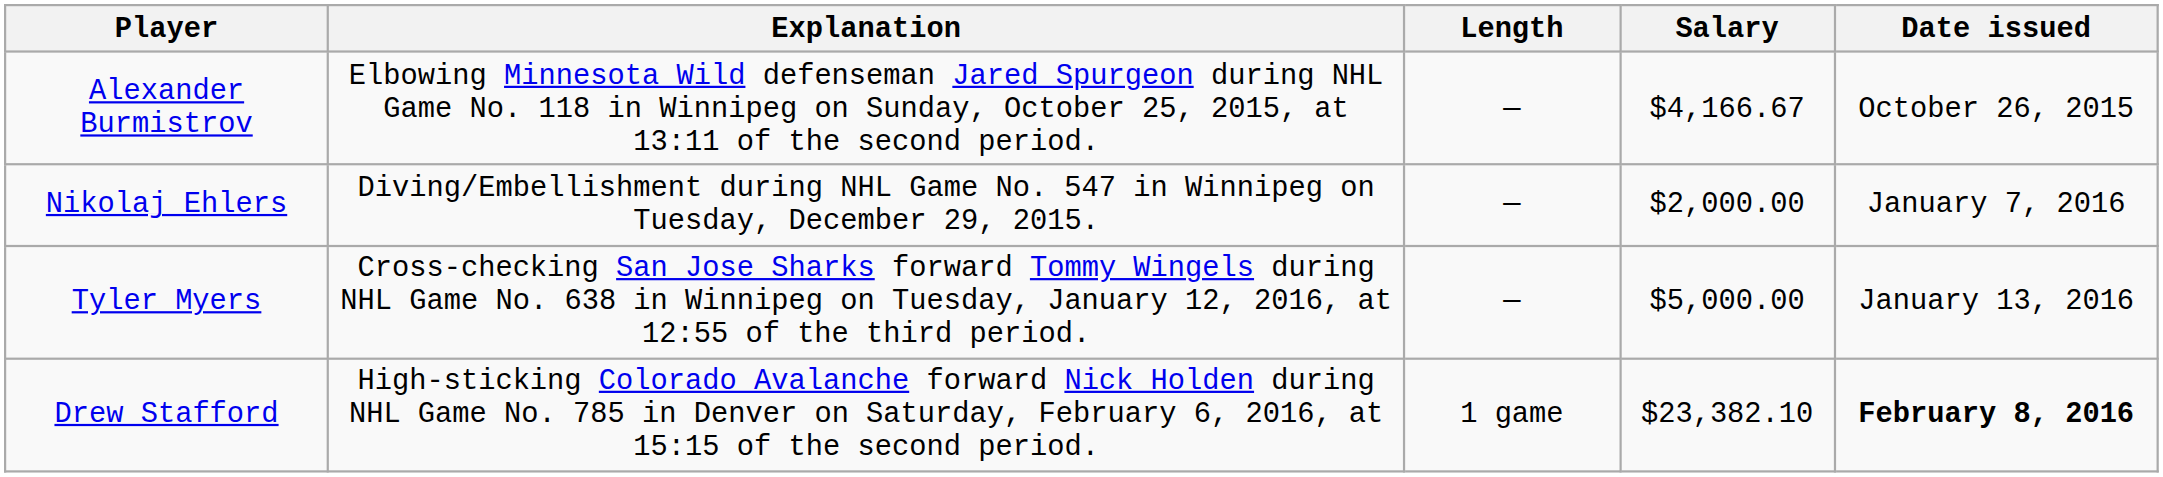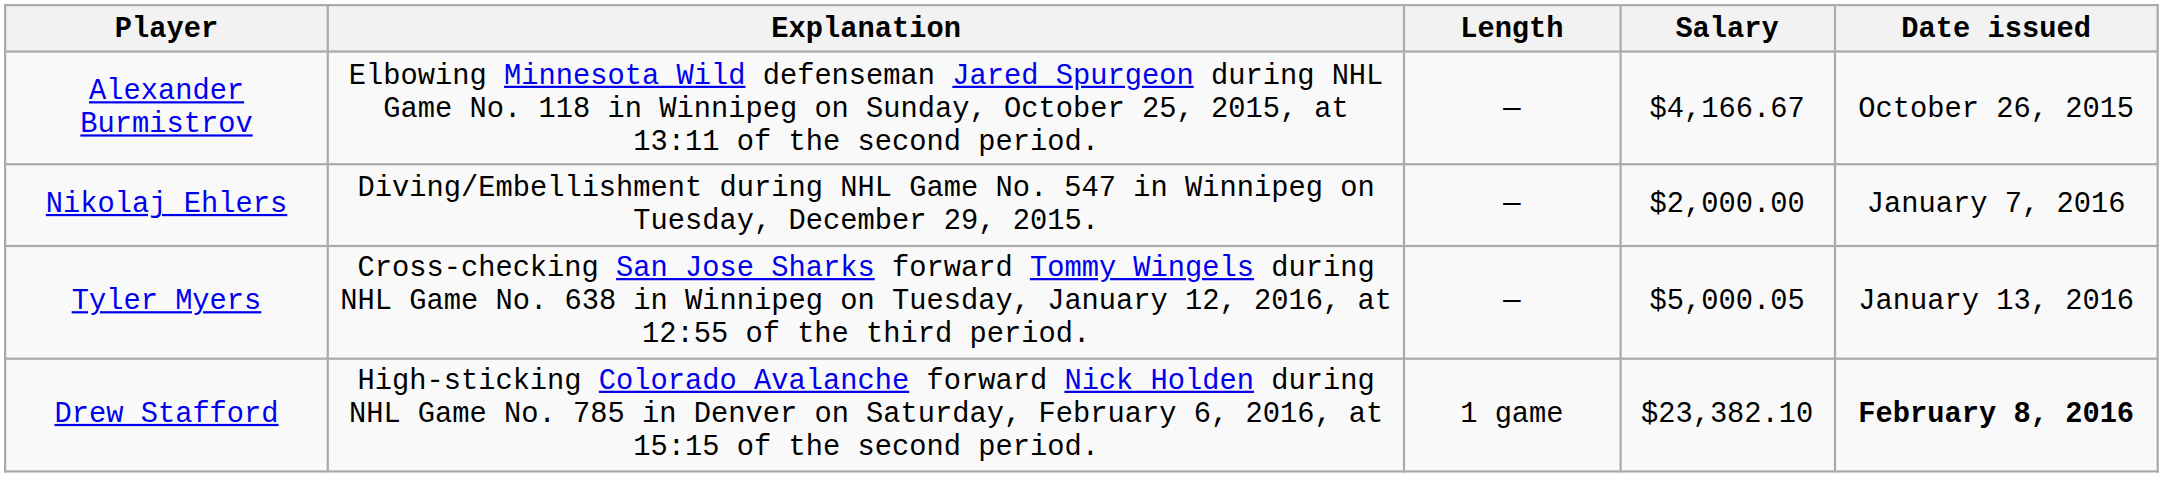Tyler Myers | Salary: $5,000.00 -> $5,000.05
